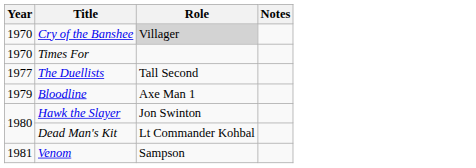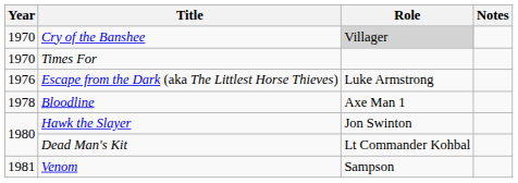+ row: 1976 | Escape from the Dark (aka The Littlest Horse Thieves) | Luke Armstrong
- row: 1977 | The Duellists | Tall Second
Bloodline | Year: 1979 -> 1978
